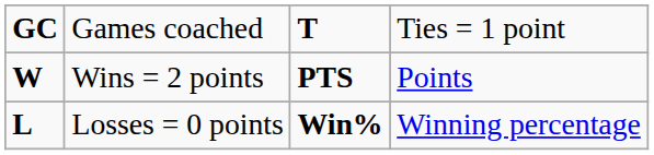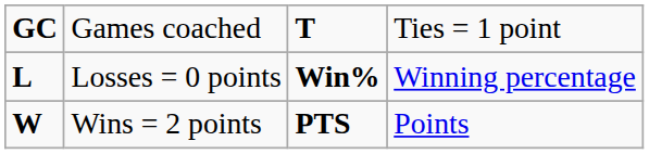rows swapped: Wins = 2 points <-> Losses = 0 points
